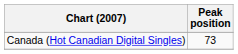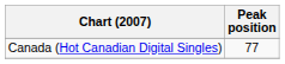Canada (Hot Canadian Digital Singles) | Peak position: 73 -> 77
